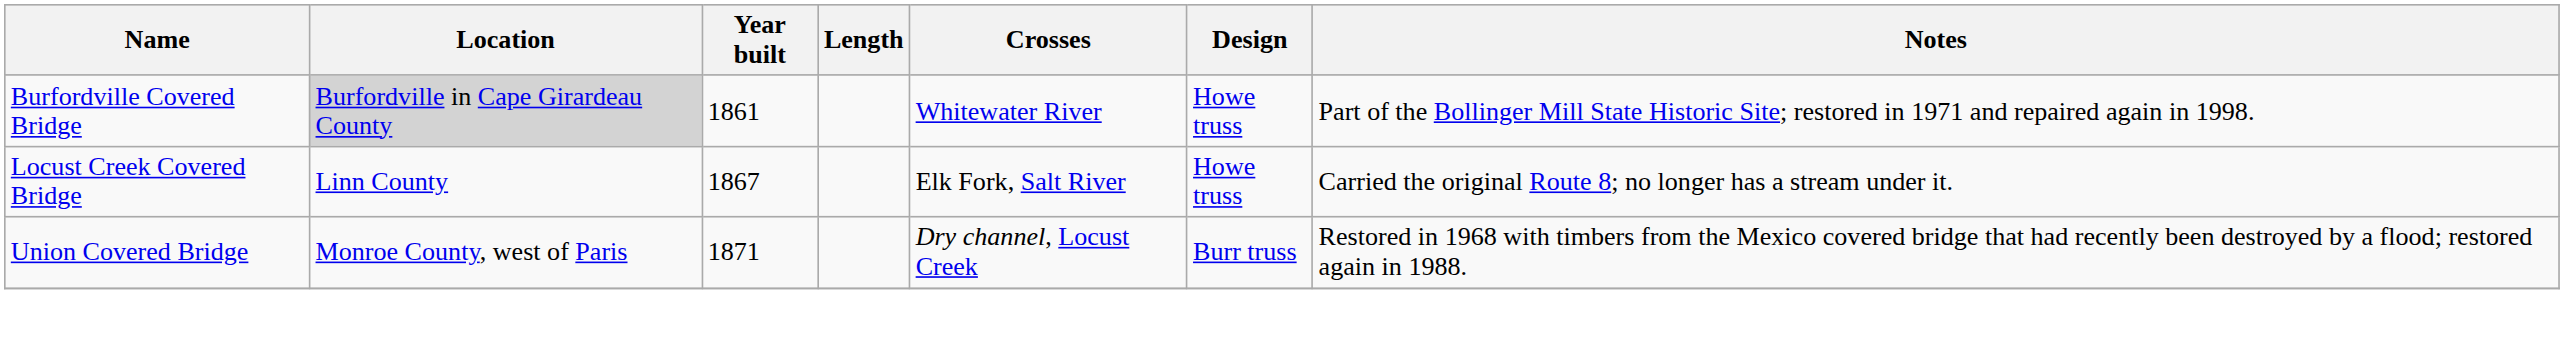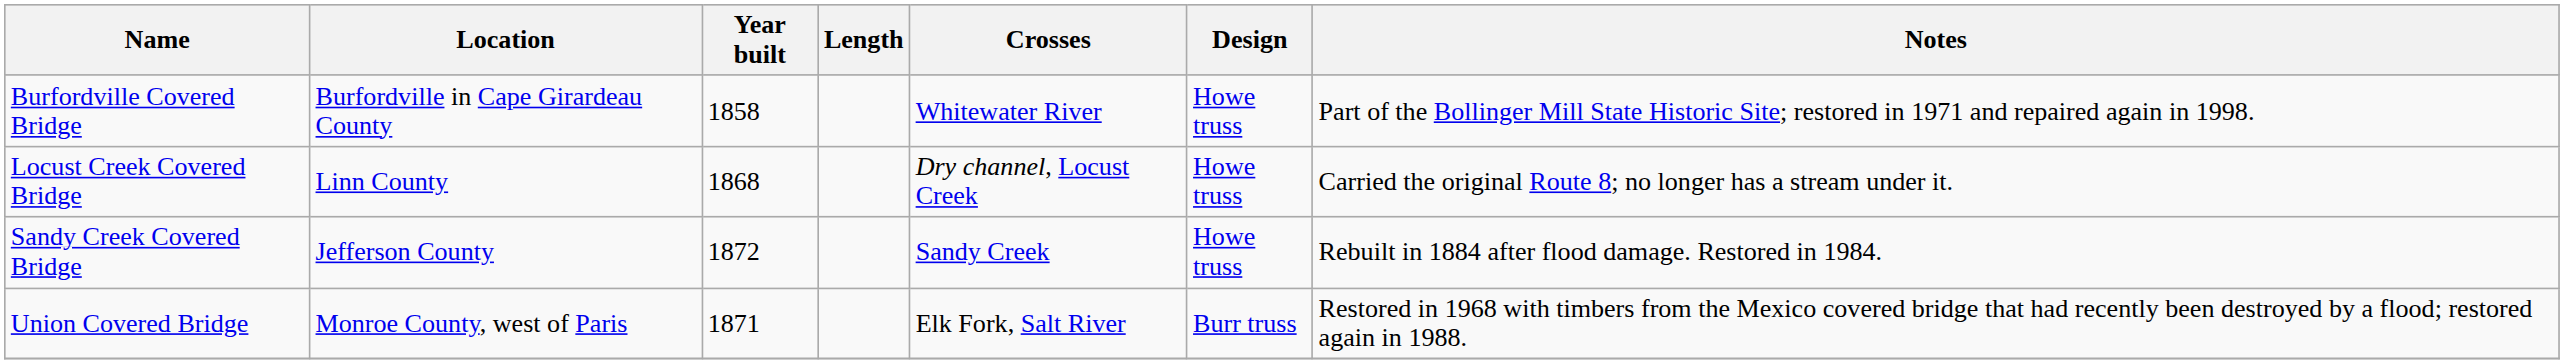Burfordville Covered Bridge | Location: lightgrey background -> no background
Burfordville Covered Bridge | Year built: 1861 -> 1858
Locust Creek Covered Bridge | Year built: 1867 -> 1868
Locust Creek Covered Bridge | Crosses: Elk Fork, Salt River -> Dry channel, Locust Creek
+ row: Sandy Creek Covered Bridge | Jefferson County | 1872 | Sandy Creek | Howe truss | Rebuilt in 1884 after flood damage. Restored in 1984.
Union Covered Bridge | Crosses: Dry channel, Locust Creek -> Elk Fork, Salt River
